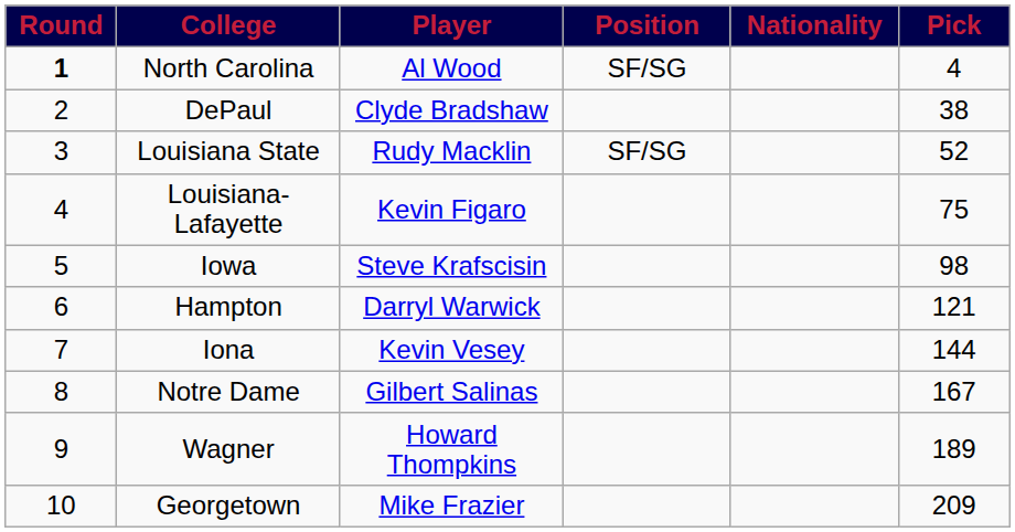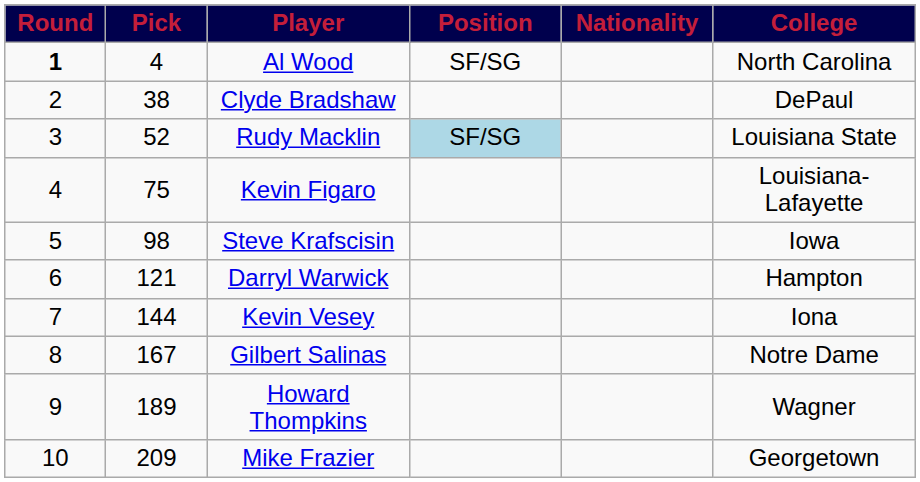columns swapped: Pick <-> College
Rudy Macklin | Position: no background -> lightblue background
